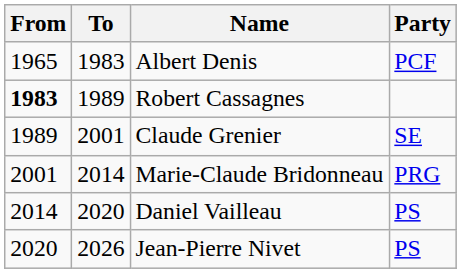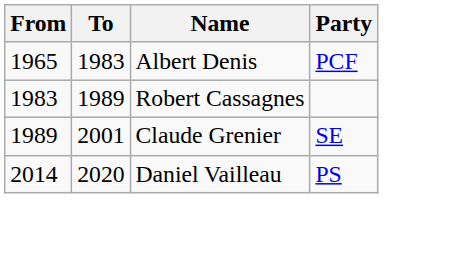Robert Cassagnes | From: bold -> normal
- row: 2001 | 2014 | Marie-Claude Bridonneau | PRG
- row: 2020 | 2026 | Jean-Pierre Nivet | PS
